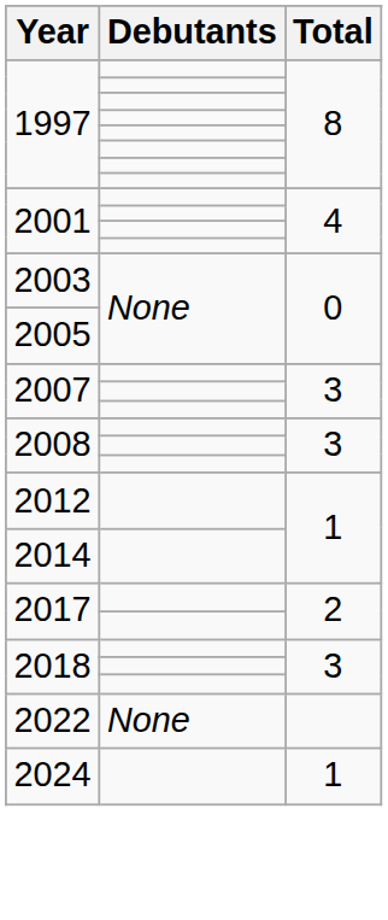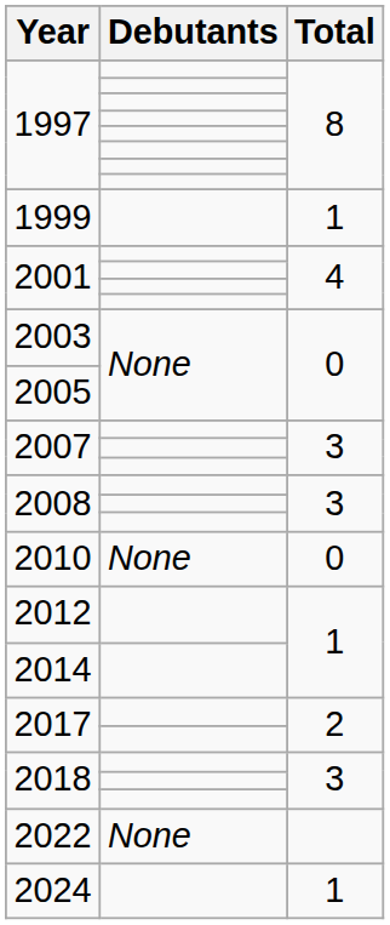+ row: 1999 | 1
+ row: 2010 | None | 0
